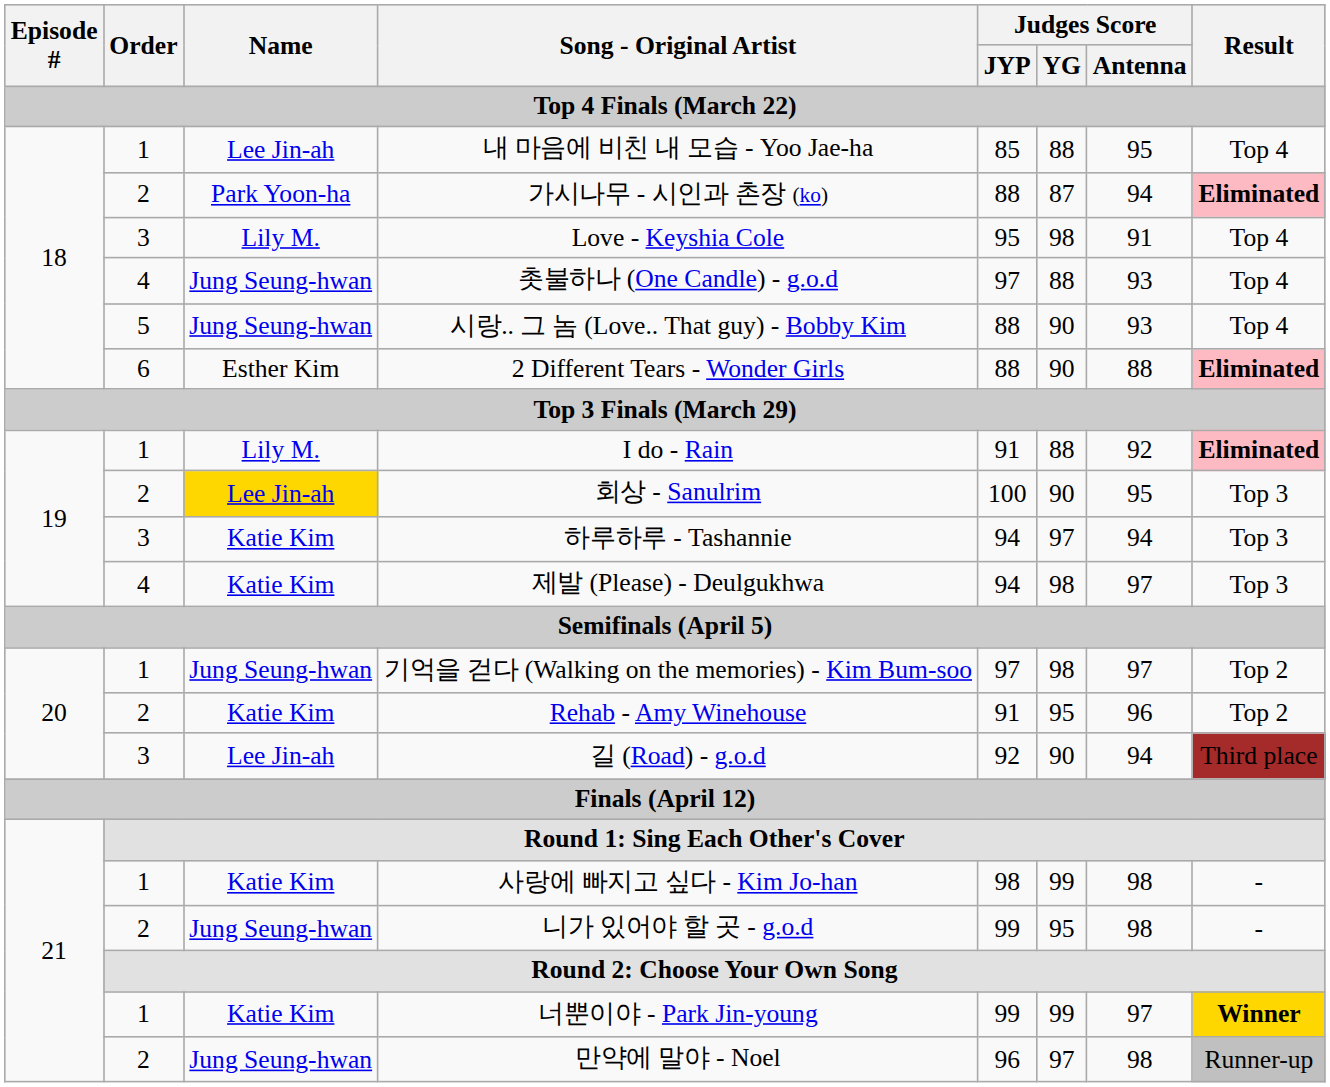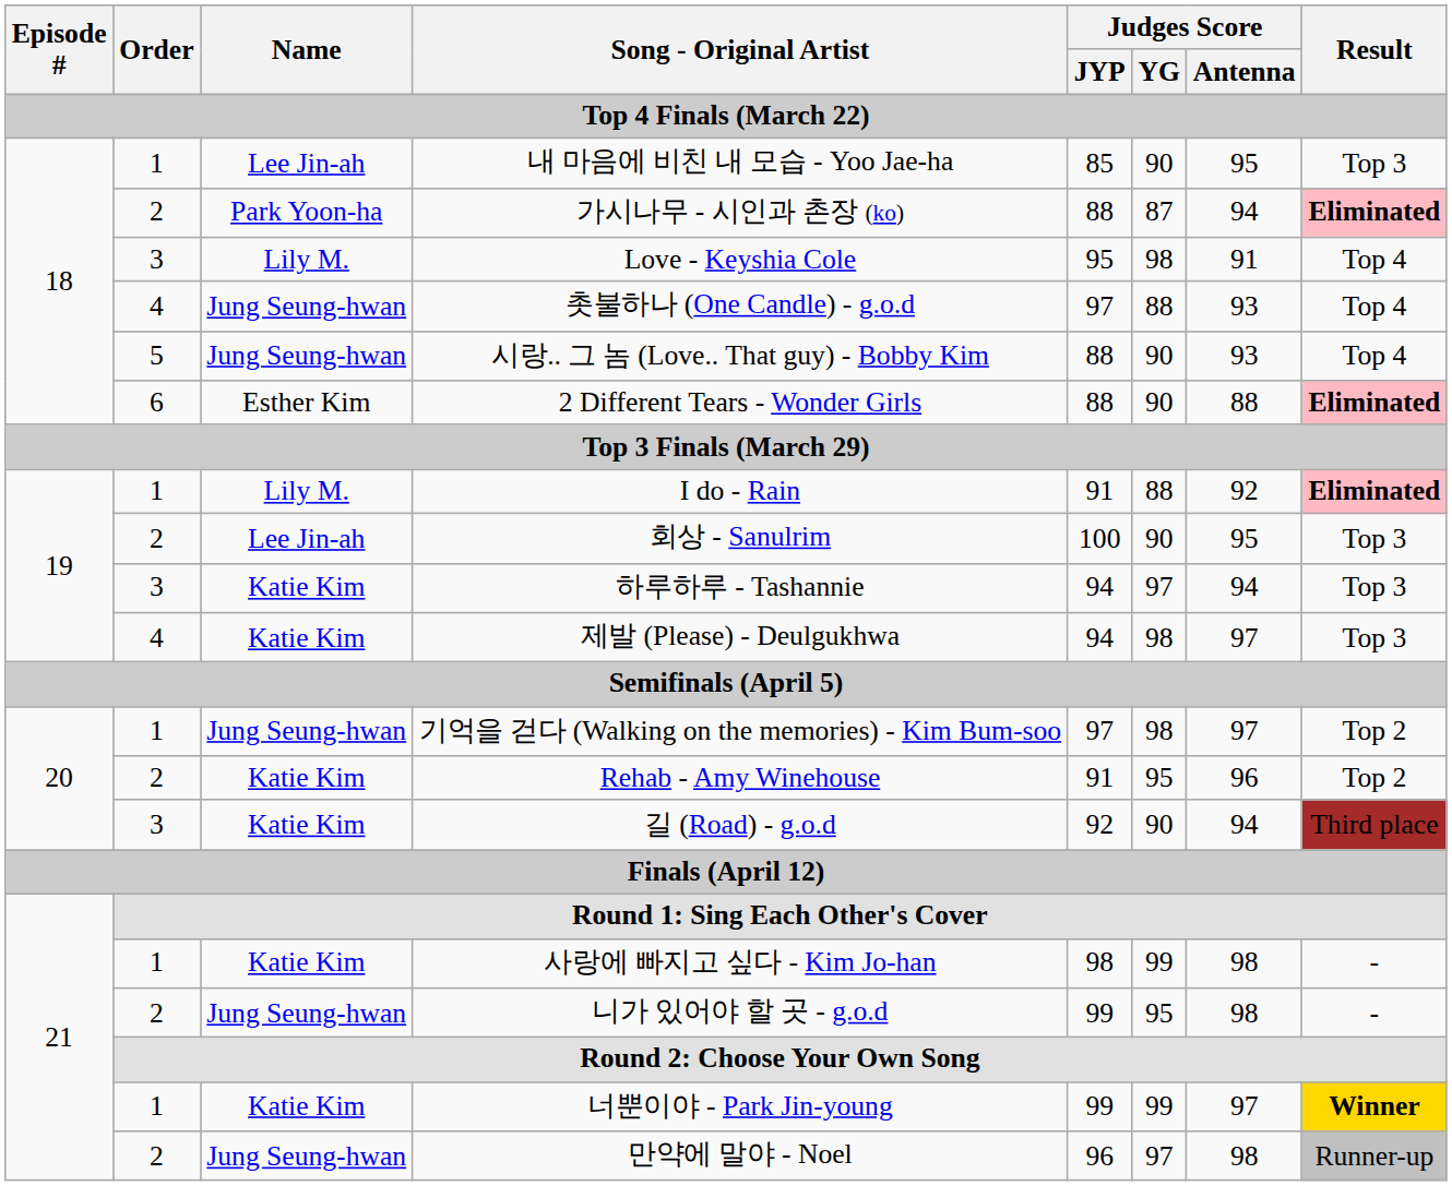내 마음에 비친 내 모습 - Yoo Jae-ha | Judges Score / YG: 88 -> 90
내 마음에 비친 내 모습 - Yoo Jae-ha | Result: Top 4 -> Top 3
회상 - Sanulrim | Name: gold background -> no background
길 (Road) - g.o.d | Name: Lee Jin-ah -> Katie Kim
